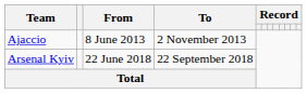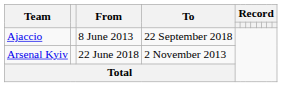Ajaccio | To: 2 November 2013 -> 22 September 2018
Arsenal Kyiv | To: 22 September 2018 -> 2 November 2013
